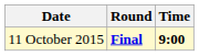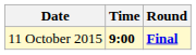columns swapped: Time <-> Round
